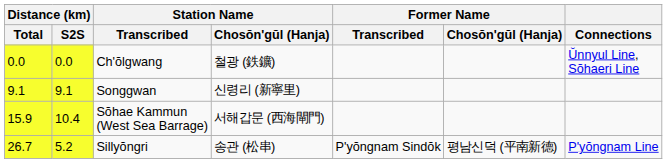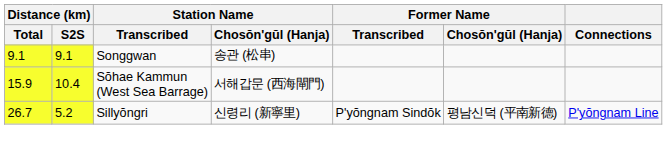- row: 0.0 | 0.0 | Ch'ŏlgwang | 철광 (鉄鑛) | Ŭnnyul Line, Sŏhaeri Line
Songgwan | Station Name / Chosŏn'gŭl (Hanja): 신령리 (新寧里) -> 송관 (松串)
Sillyŏngri | Station Name / Chosŏn'gŭl (Hanja): 송관 (松串) -> 신령리 (新寧里)
